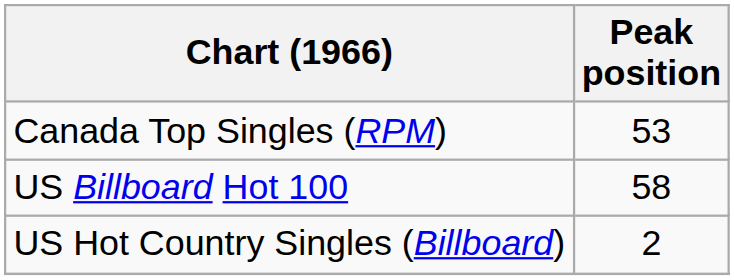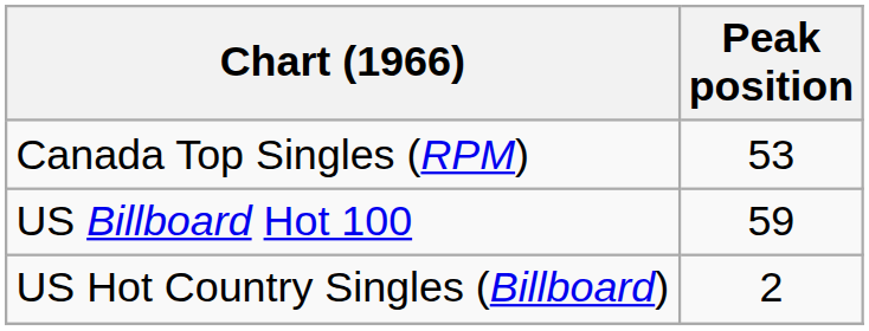US Billboard Hot 100 | Peak position: 58 -> 59
